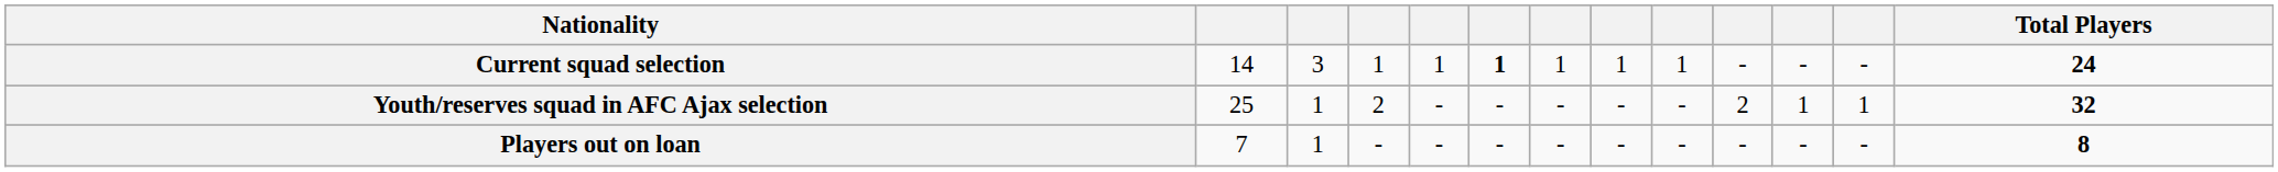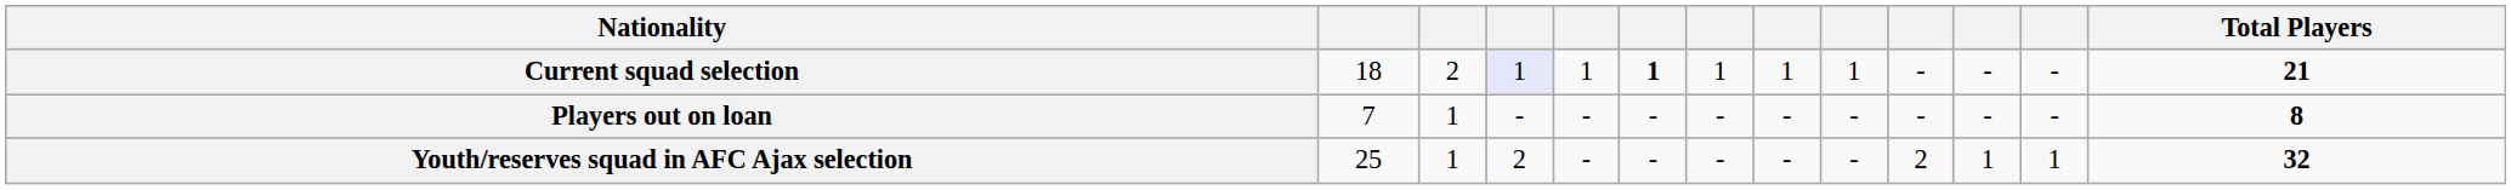Current squad selection | column 2: 14 -> 18
Current squad selection | column 3: 3 -> 2
Current squad selection | column 4: no background -> lavender background
Current squad selection | Total Players: 24 -> 21
rows swapped: Youth/reserves squad in AFC Ajax selection <-> Players out on loan
